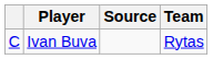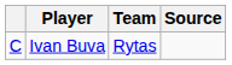columns swapped: Team <-> Source
